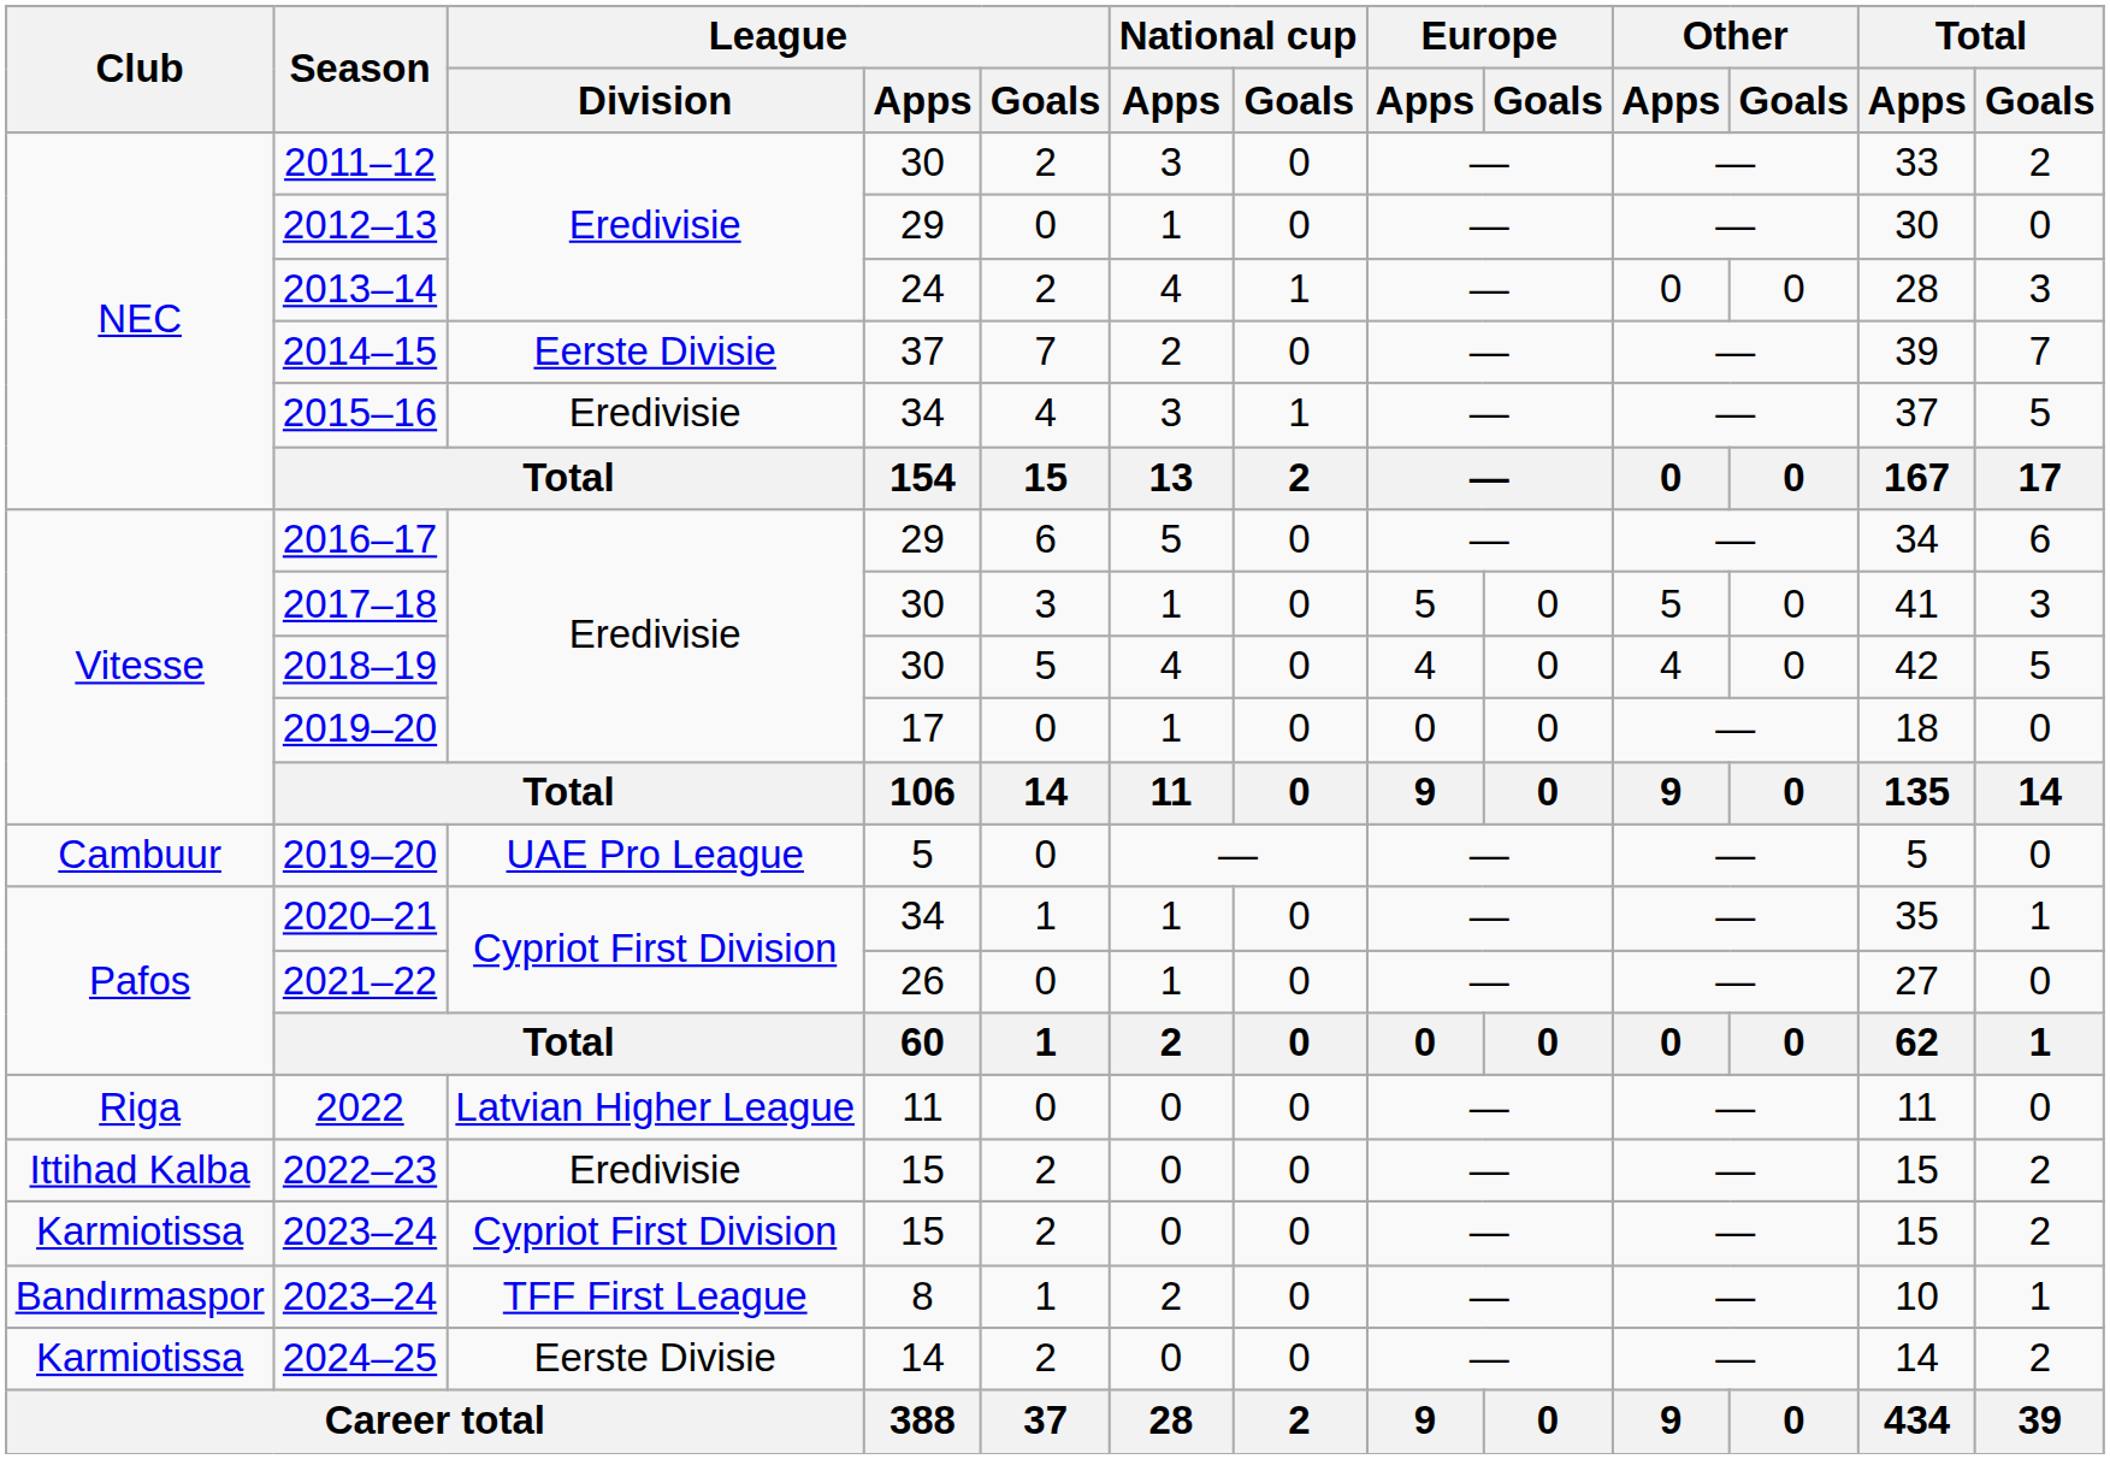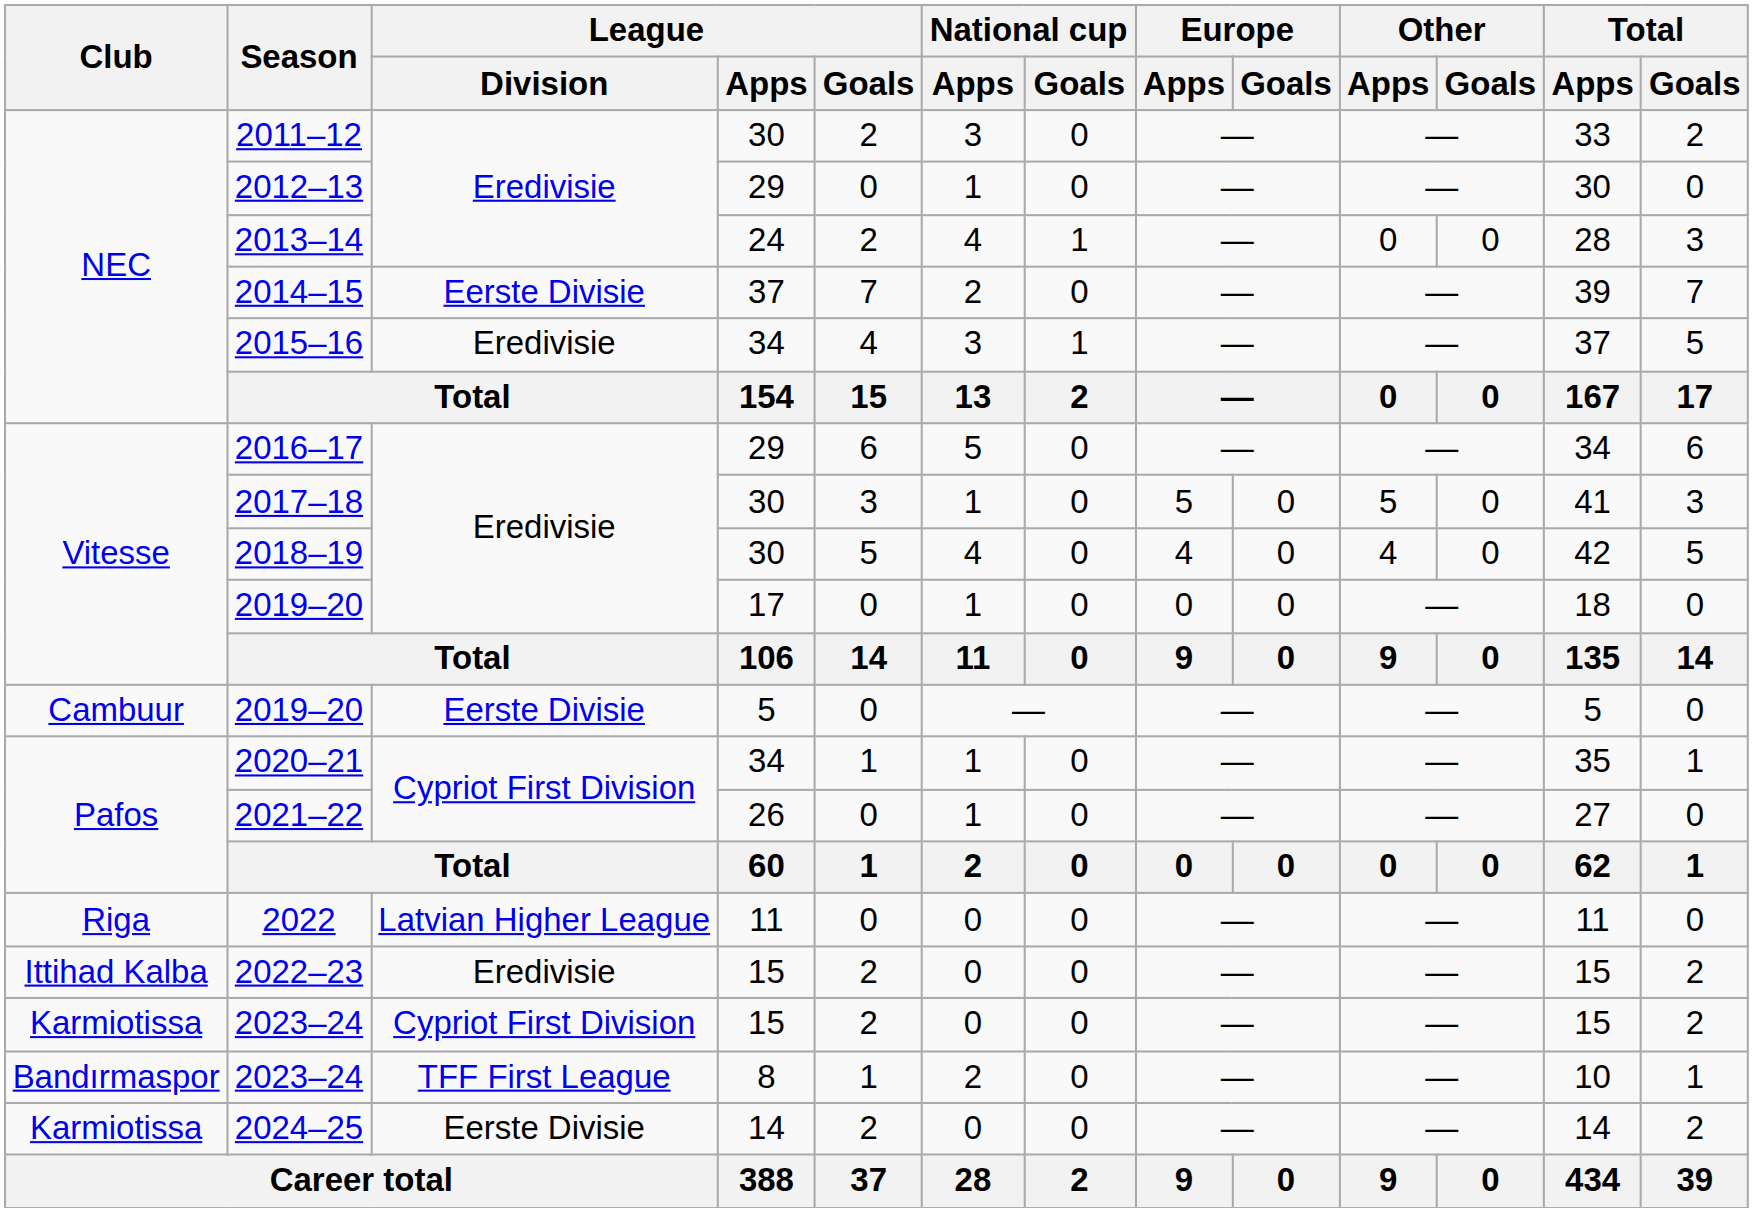2019–20 / 5 | League / Division: UAE Pro League -> Eerste Divisie
